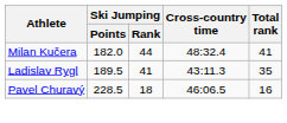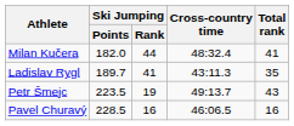Ladislav Rygl | Ski Jumping / Points: 189.5 -> 189.7
+ row: Petr Šmejc | 223.5 | 19 | 49:13.7 | 43
Pavel Churavý | Ski Jumping / Rank: 18 -> 16
